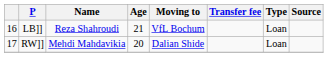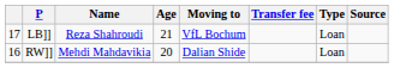LB]] | column 1: 16 -> 17
RW]] | column 1: 17 -> 16
